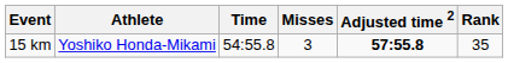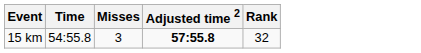- column: Athlete | Yoshiko Honda-Mikami
15 km | Rank: 35 -> 32
